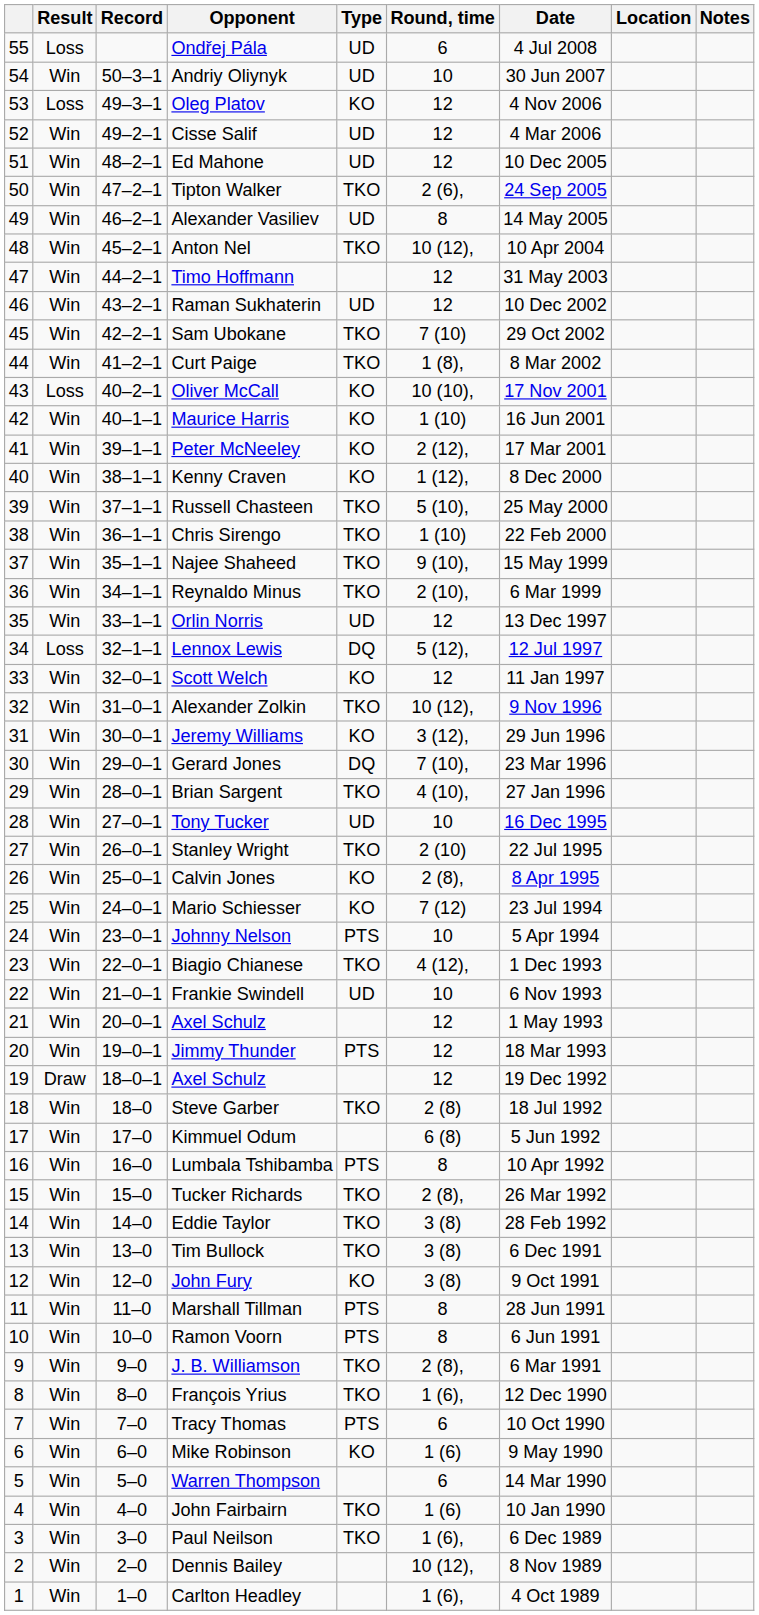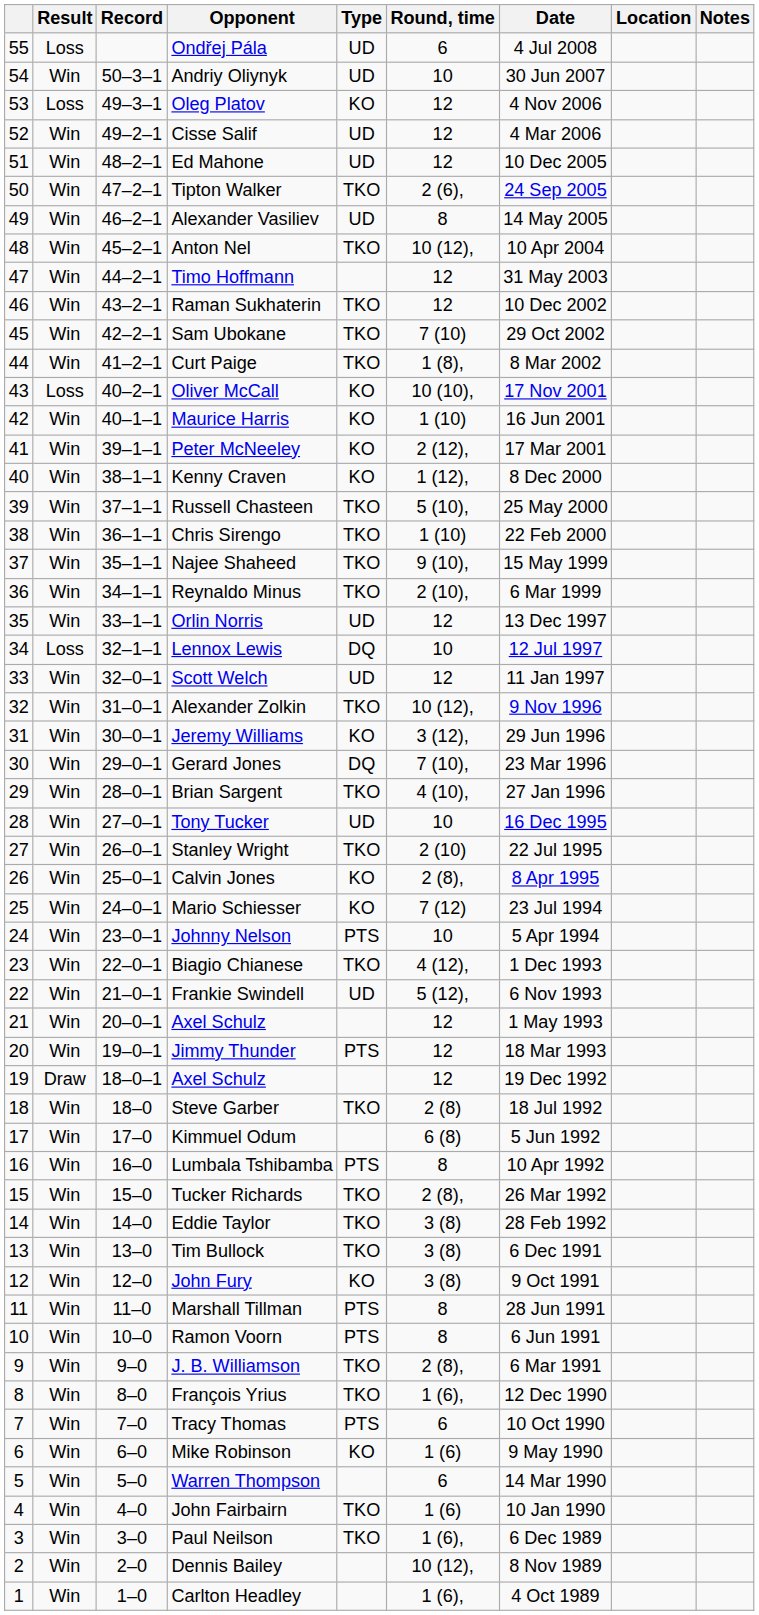Raman Sukhaterin | Type: UD -> TKO
Lennox Lewis | Round, time: 5 (12), -> 10
Scott Welch | Type: KO -> UD
Frankie Swindell | Round, time: 10 -> 5 (12),
